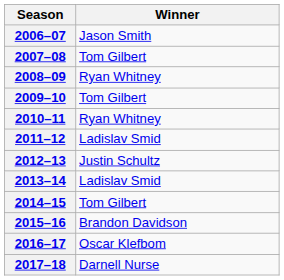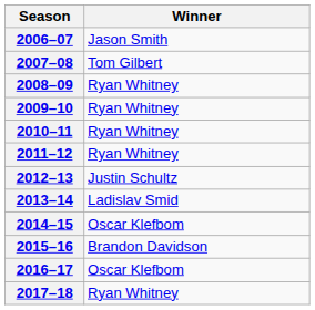2009–10 | Winner: Tom Gilbert -> Ryan Whitney
2011–12 | Winner: Ladislav Smid -> Ryan Whitney
2014–15 | Winner: Tom Gilbert -> Oscar Klefbom
2017–18 | Winner: Darnell Nurse -> Ryan Whitney
